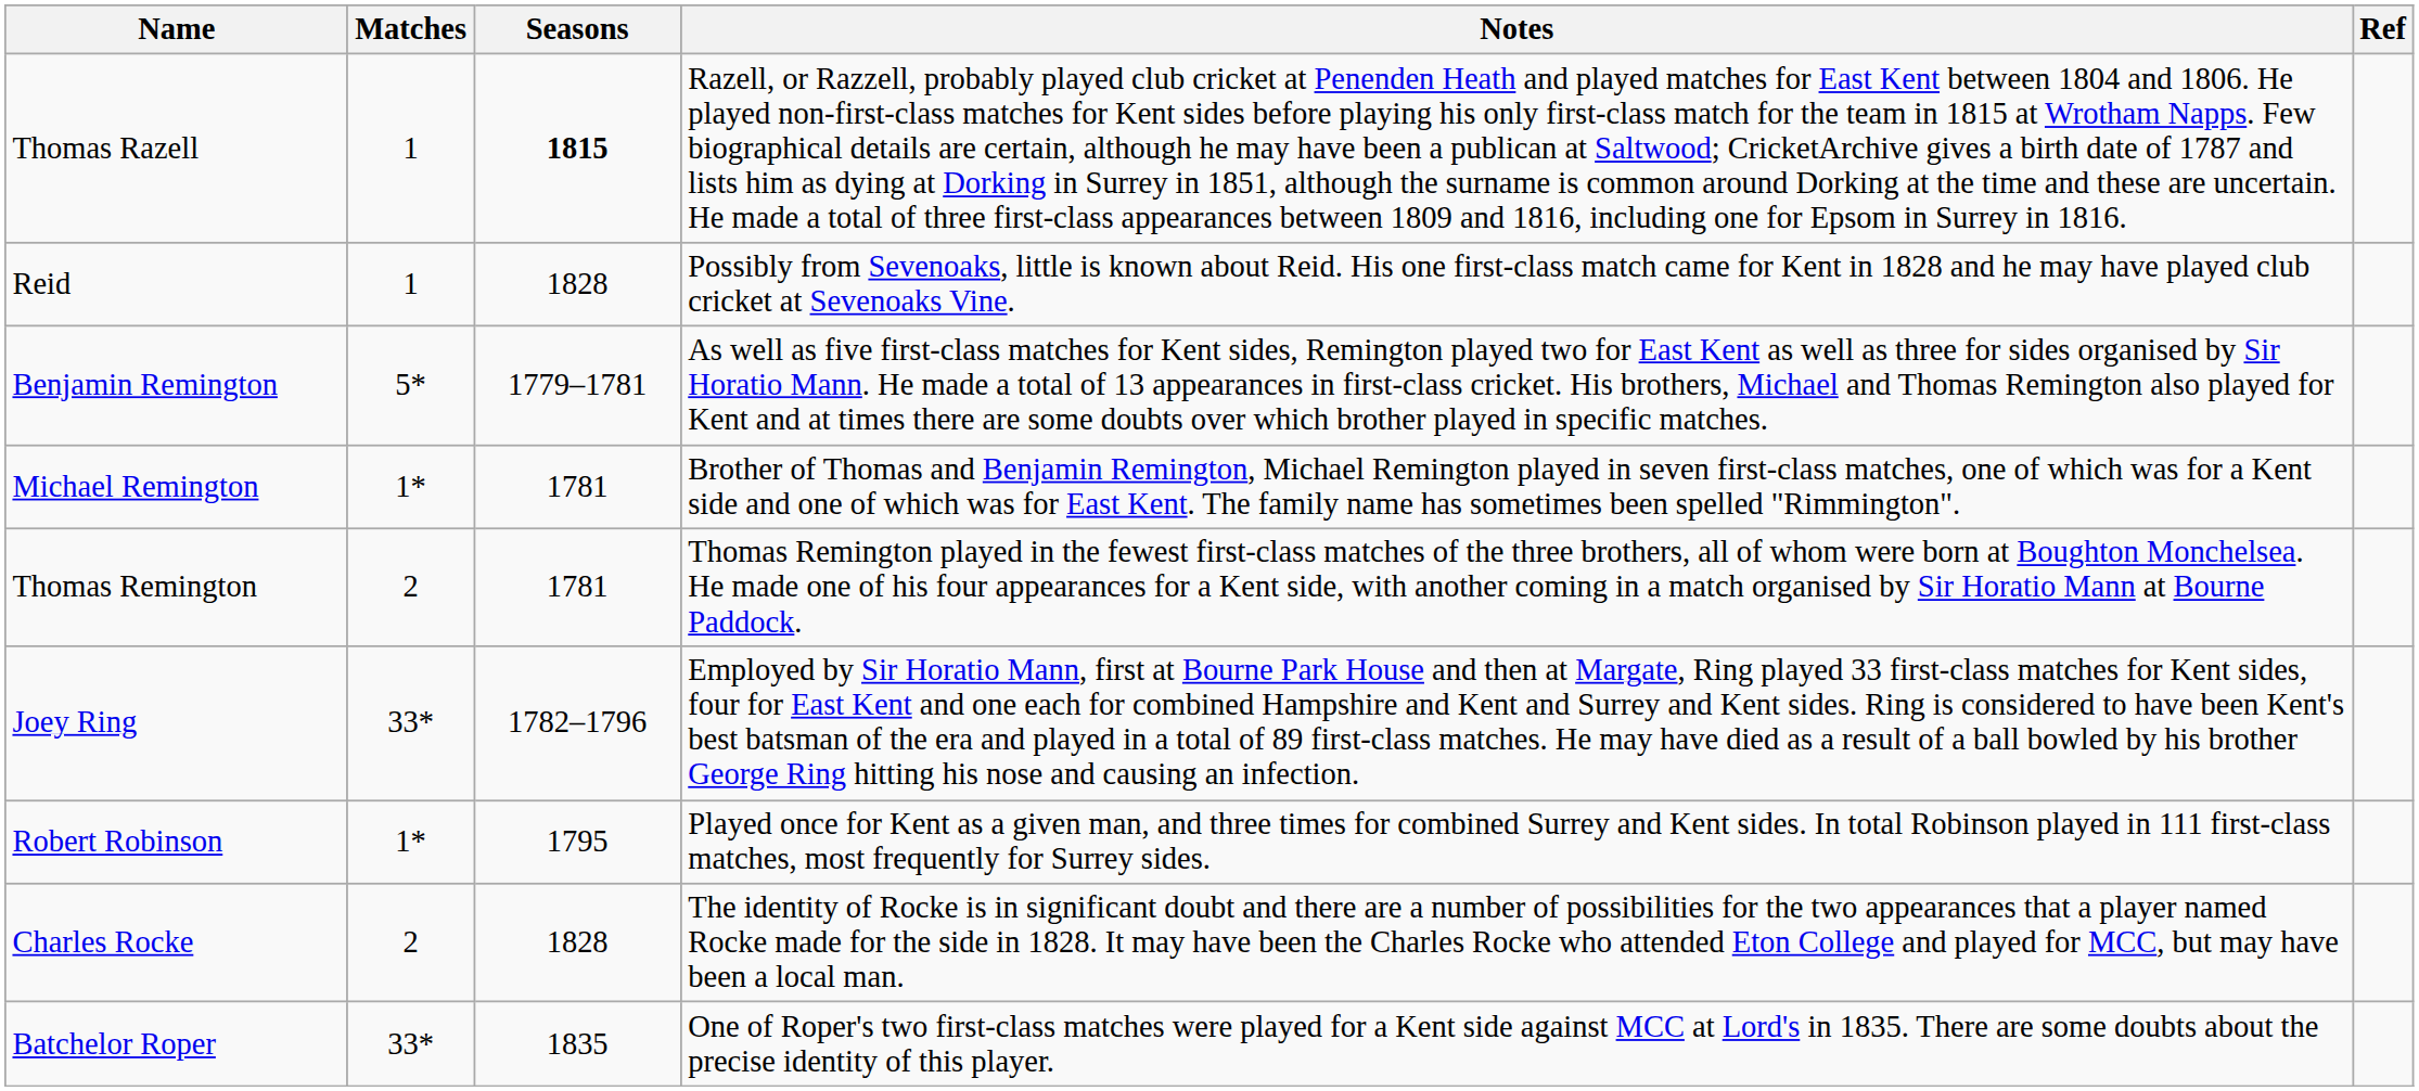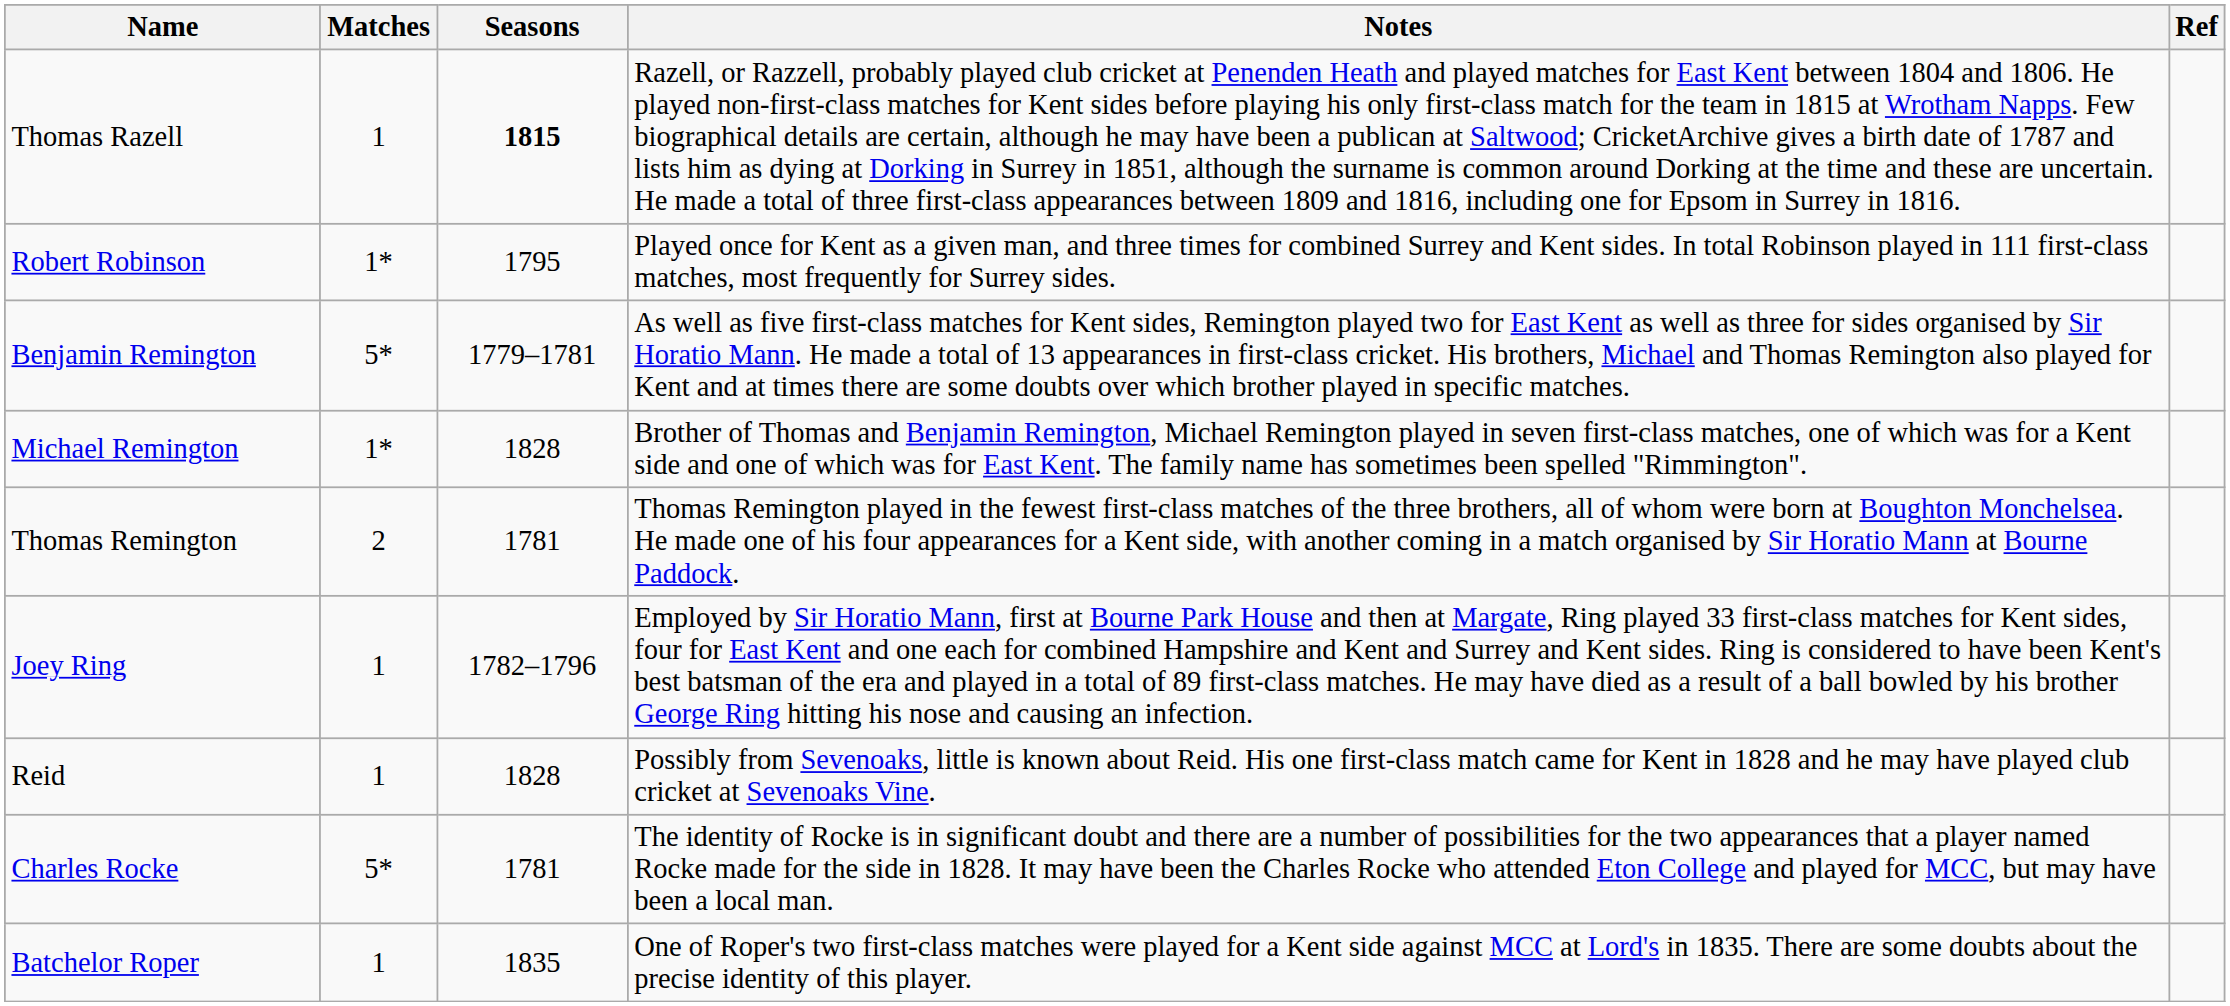rows swapped: Reid <-> Robert Robinson
Michael Remington | Seasons: 1781 -> 1828
Joey Ring | Matches: 33* -> 1
Charles Rocke | Matches: 2 -> 5*
Charles Rocke | Seasons: 1828 -> 1781
Batchelor Roper | Matches: 33* -> 1
